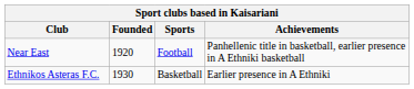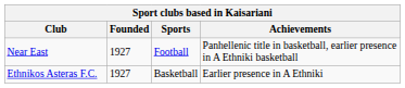Near East | Founded: 1920 -> 1927
Ethnikos Asteras F.C. | Founded: 1930 -> 1927
